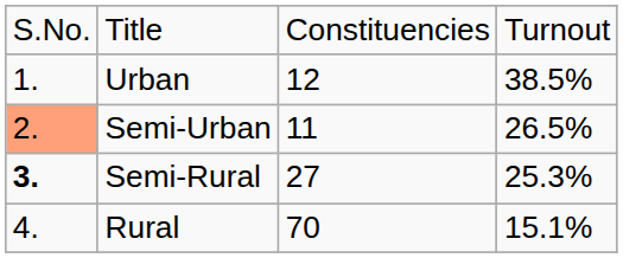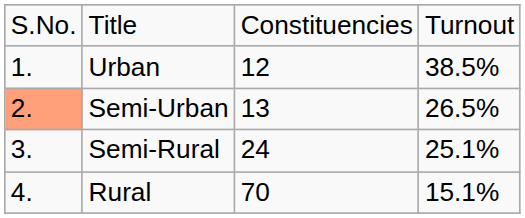Semi-Urban | column 3: 11 -> 13
Semi-Rural | column 1: bold -> normal
Semi-Rural | column 3: 27 -> 24
Semi-Rural | column 4: 25.3% -> 25.1%
